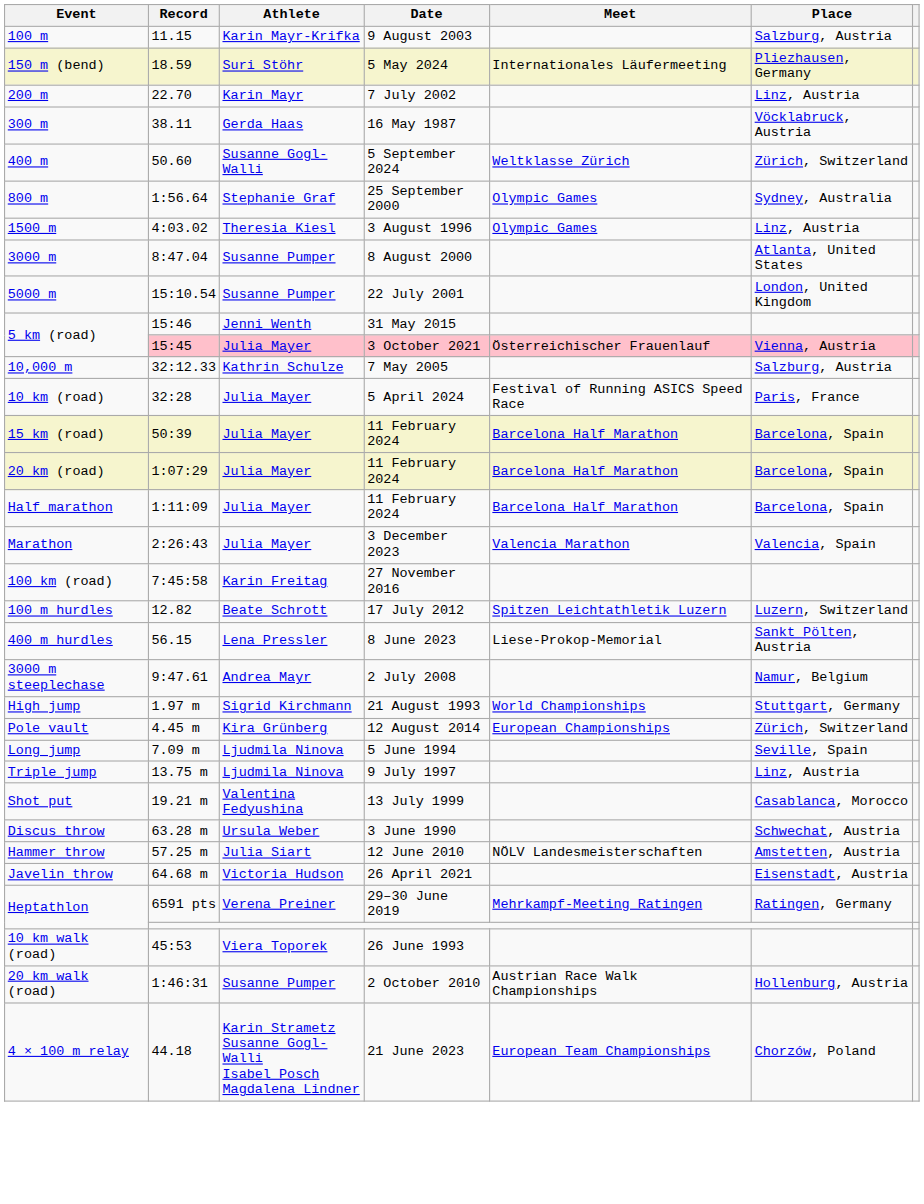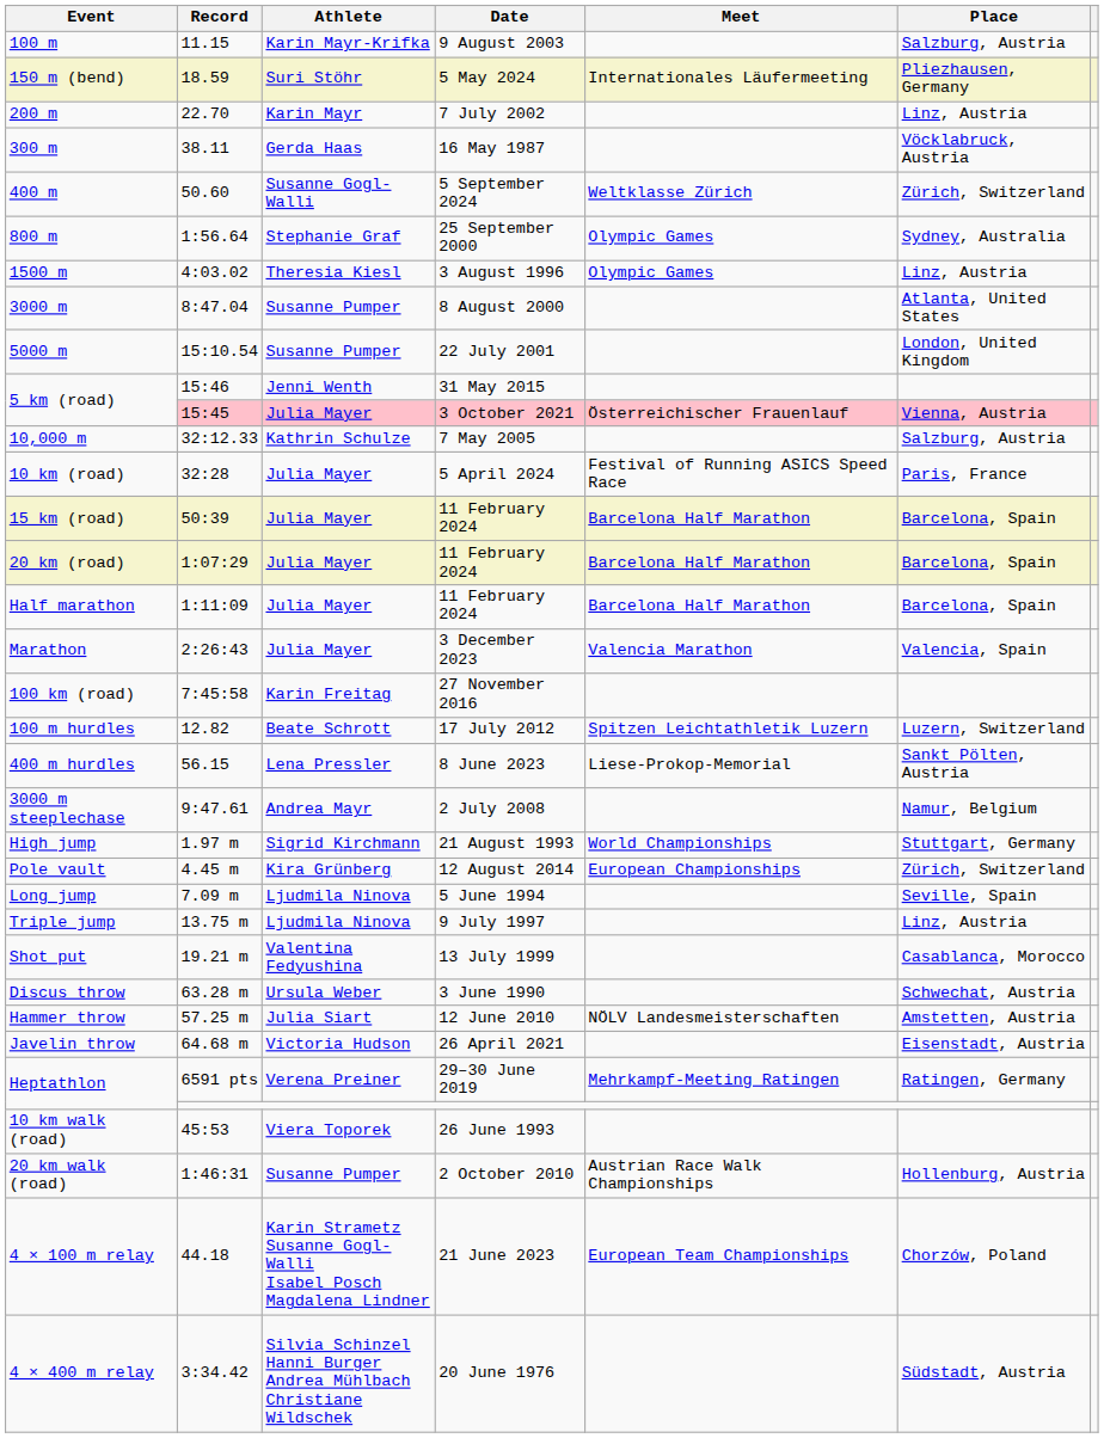+ row: 4 × 400 m relay | 3:34.42 | Silvia Schinzel Hanni Burger Andrea Mühlbach Christiane Wildschek | 20 June 1976 | Südstadt, Austria
